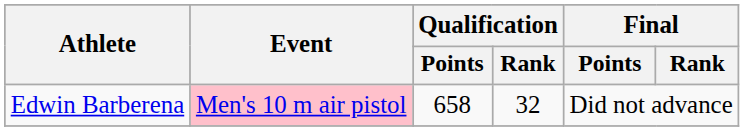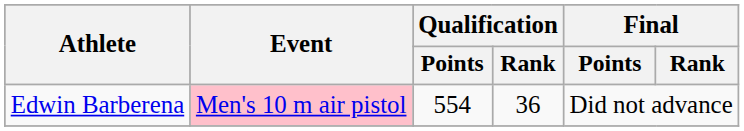Edwin Barberena | Qualification / Points: 658 -> 554
Edwin Barberena | Qualification / Rank: 32 -> 36
